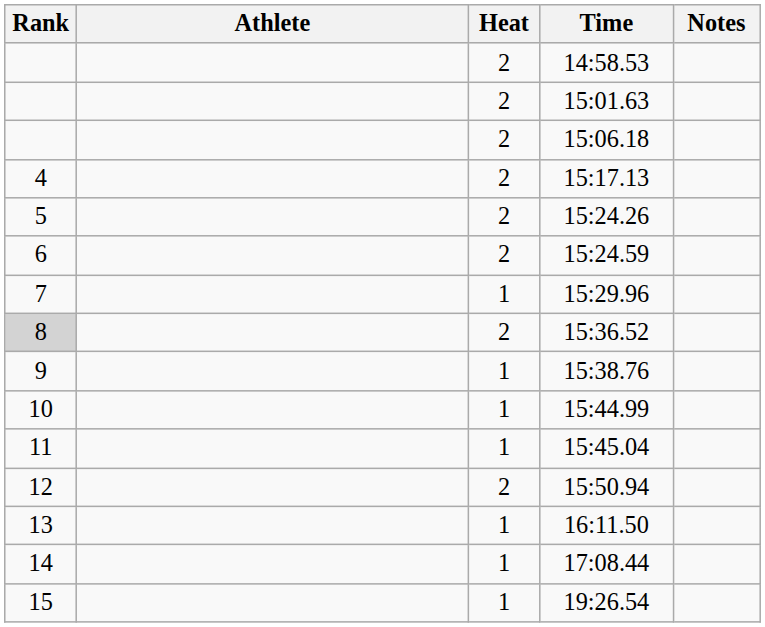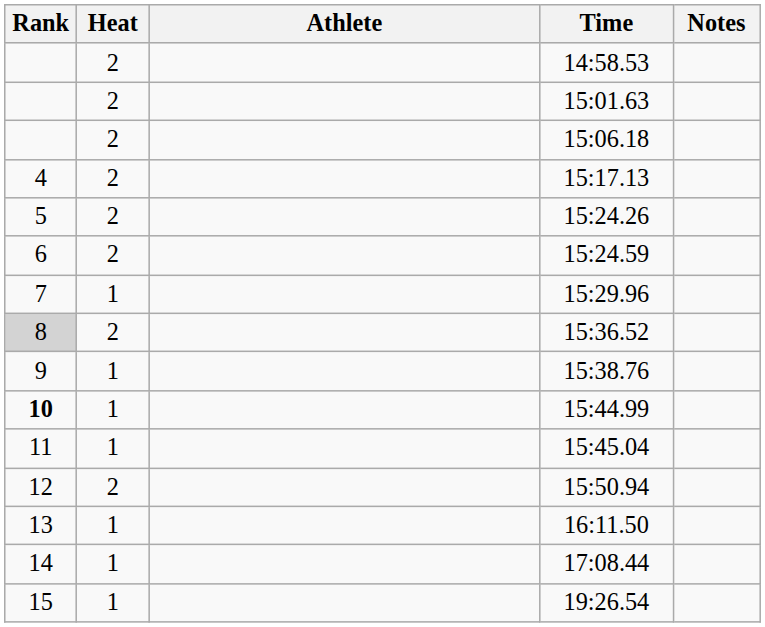columns swapped: Heat <-> Athlete
15:44.99 | Rank: normal -> bold
